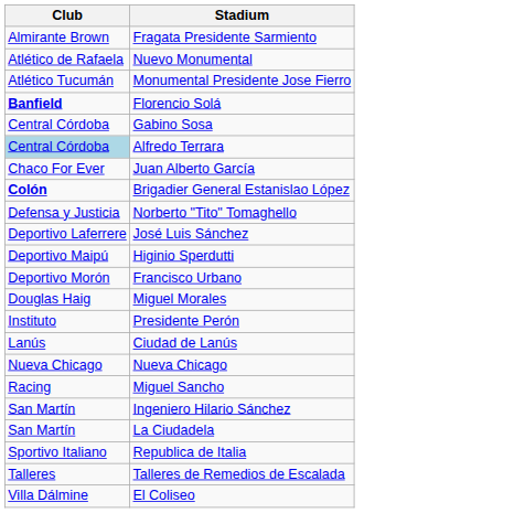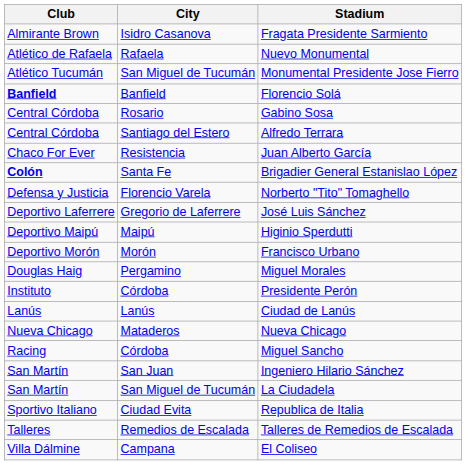+ column: City | Isidro Casanova | Rafaela | San Miguel de Tucumán | Banfield | Rosario | Santiago del Estero | Resistencia | Santa Fe | Florencio Varela | Gregorio de Laferrere | Maipú | Morón | Pergamino | Córdoba | Lanús | Mataderos | Córdoba | San Juan | San Miguel de Tucumán | Ciudad Evita | Remedios de Escalada | Campana
Alfredo Terrara | Club: lightblue background -> no background
